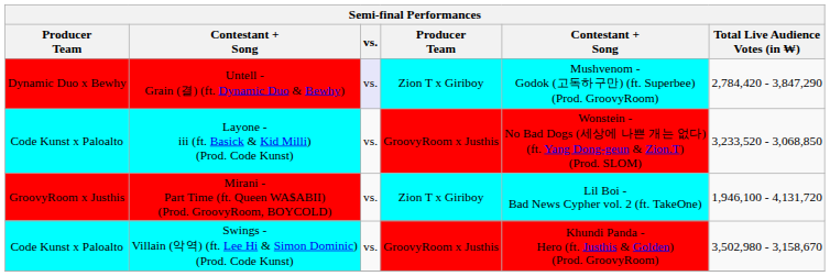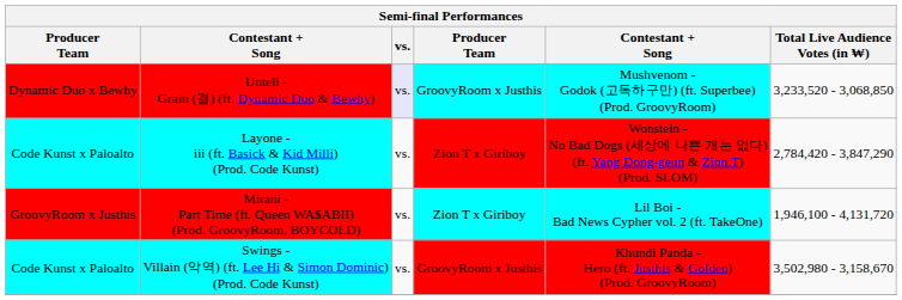Untell - Grain (결) (ft. Dynamic Duo & Bewhy) | column 4: Zion T x Giriboy -> GroovyRoom x Justhis
Untell - Grain (결) (ft. Dynamic Duo & Bewhy) | Total Live Audience Votes (in ₩): 2,784,420 - 3,847,290 -> 3,233,520 - 3,068,850
Layone - iii (ft. Basick & Kid Milli) (Prod. Code Kunst) | column 4: GroovyRoom x Justhis -> Zion T x Giriboy
Layone - iii (ft. Basick & Kid Milli) (Prod. Code Kunst) | Total Live Audience Votes (in ₩): 3,233,520 - 3,068,850 -> 2,784,420 - 3,847,290
